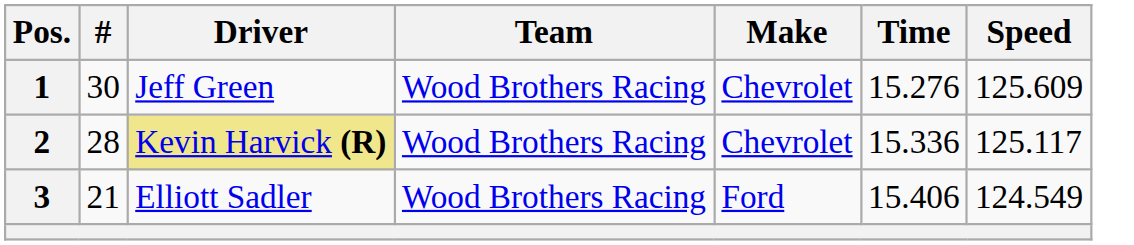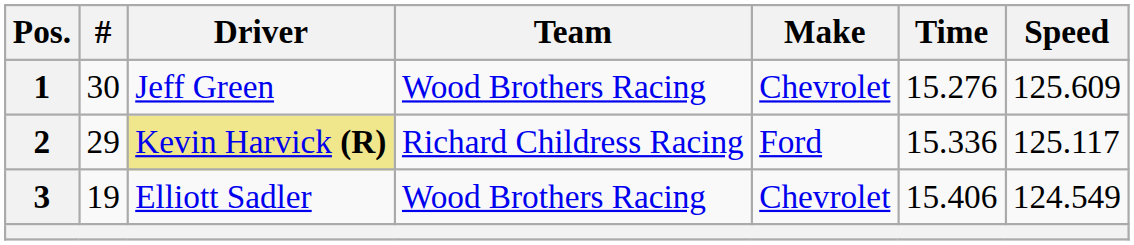2 | #: 28 -> 29
2 | Team: Wood Brothers Racing -> Richard Childress Racing
2 | Make: Chevrolet -> Ford
3 | #: 21 -> 19
3 | Make: Ford -> Chevrolet
